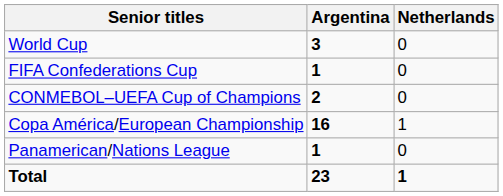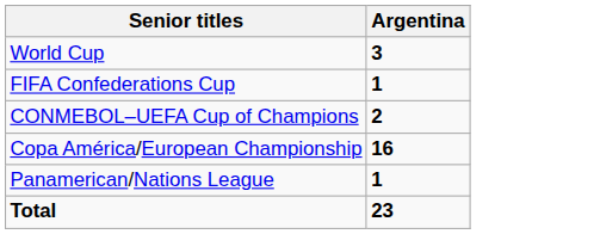- column: Netherlands | 0 | 0 | 0 | 1 | 0 | 1
